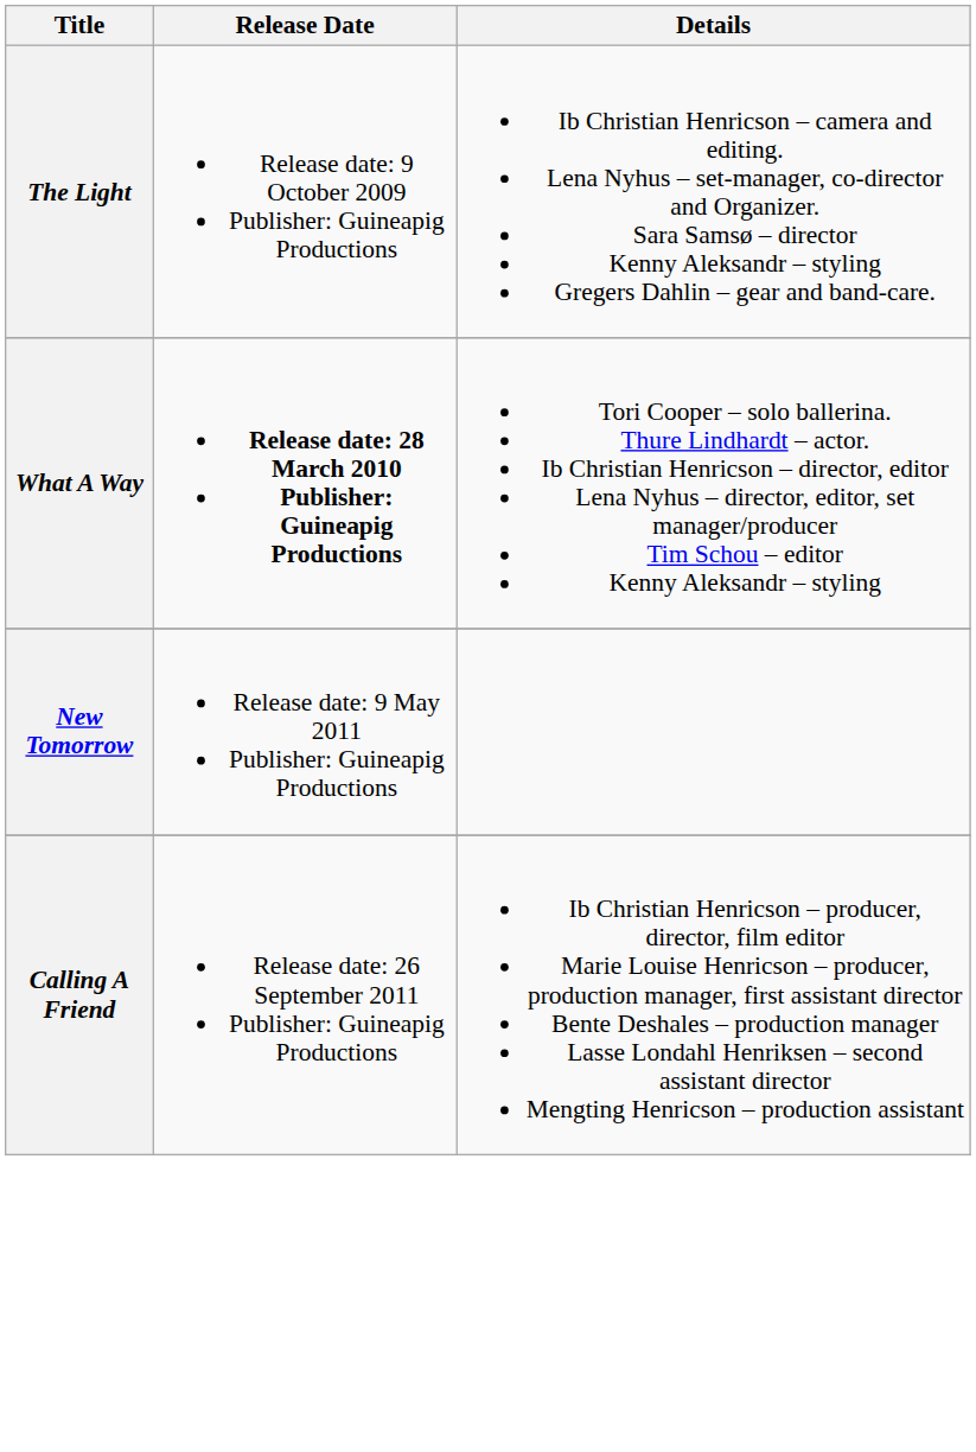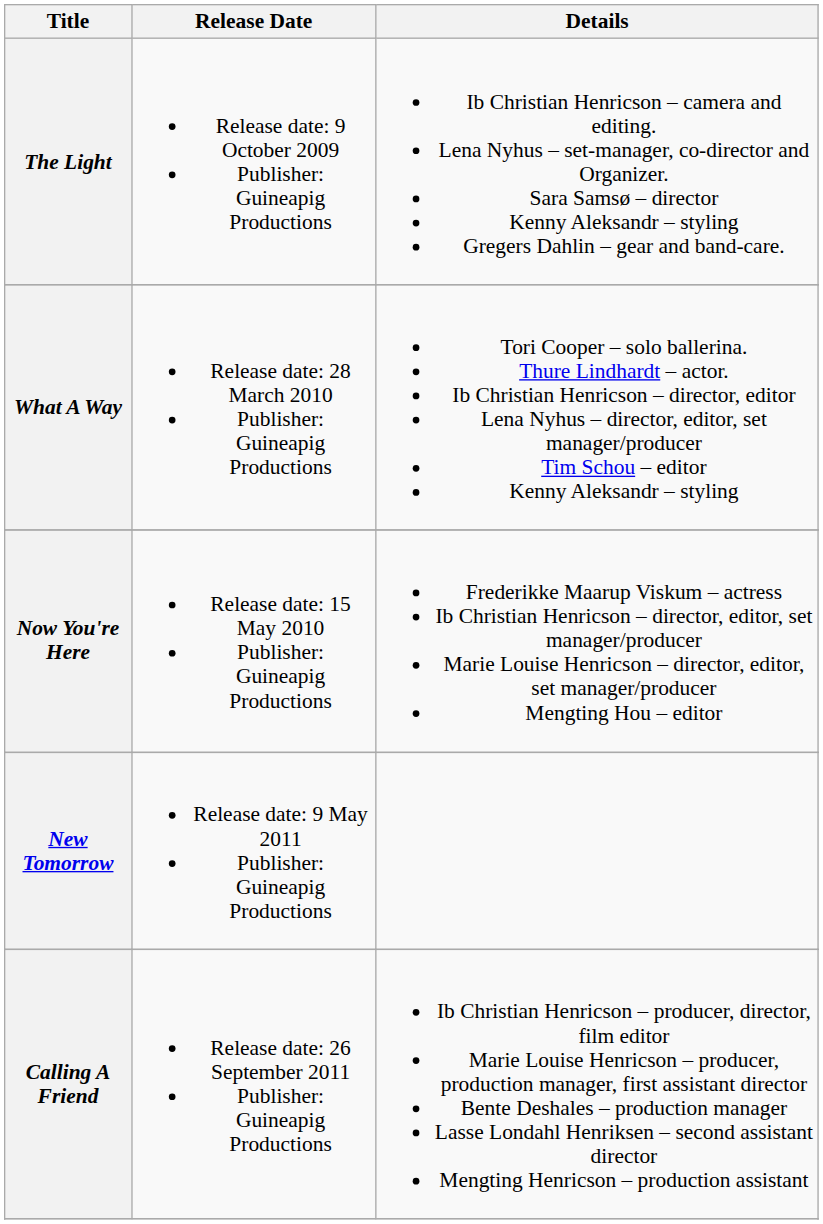What A Way | Release Date: bold -> normal
+ row: Now You're Here | Release date: 15 May 2010 Publisher: Guineapig Productions | Frederikke Maarup Viskum – actress Ib Christian Henricson – director, editor, set manager/producer Marie Louise Henricson – director, editor, set manager/producer Mengting Hou – editor
